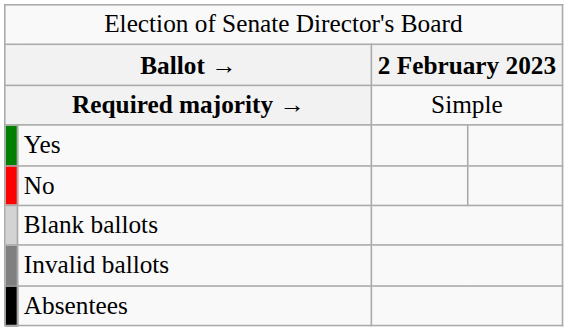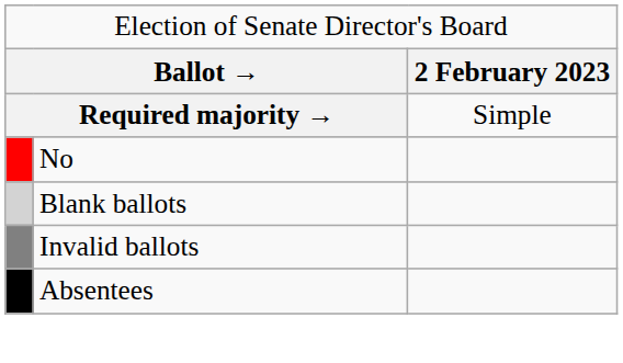- row: Yes
